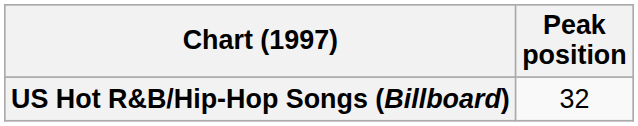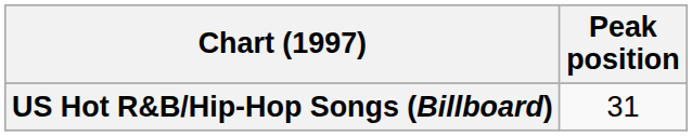US Hot R&B/Hip-Hop Songs (Billboard) | Peak position: 32 -> 31
